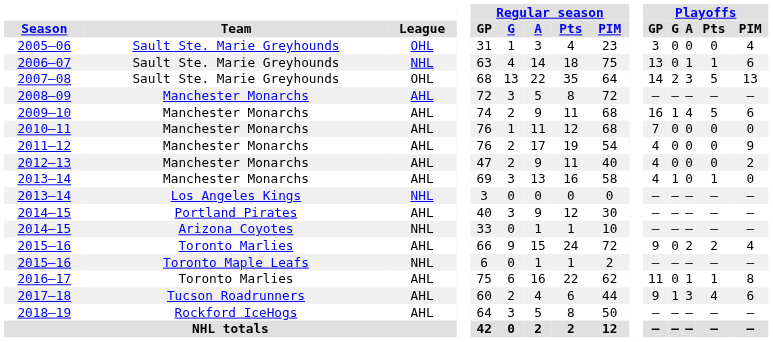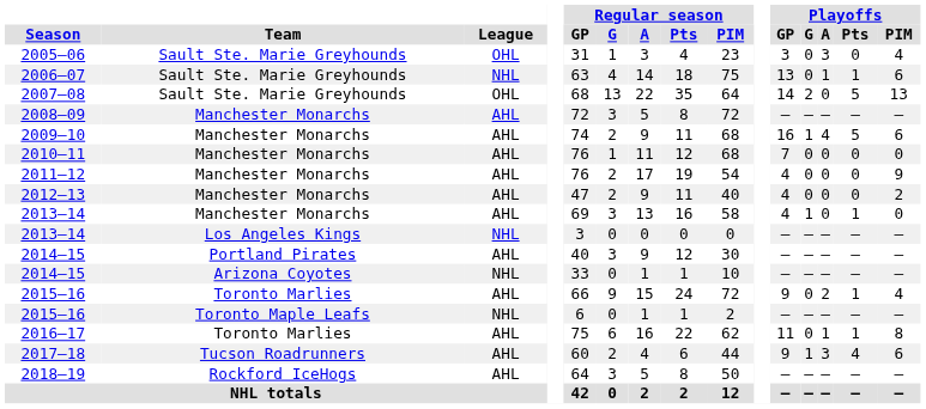2005–06 | Playoffs / A: 0 -> 3
2007–08 | Playoffs / A: 3 -> 0
2015–16 / Toronto Marlies | Playoffs / Pts: 2 -> 1
